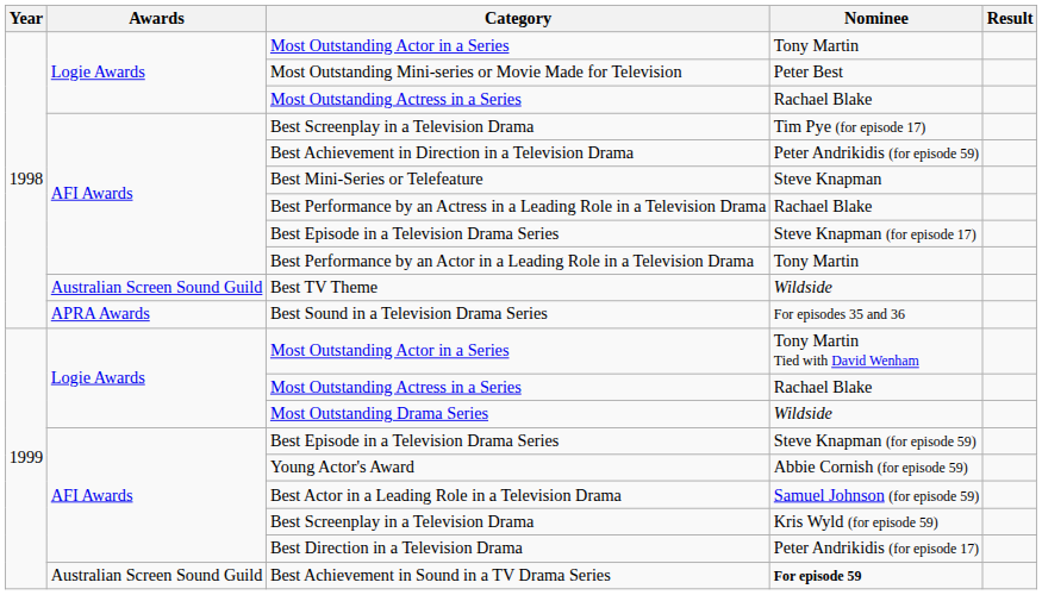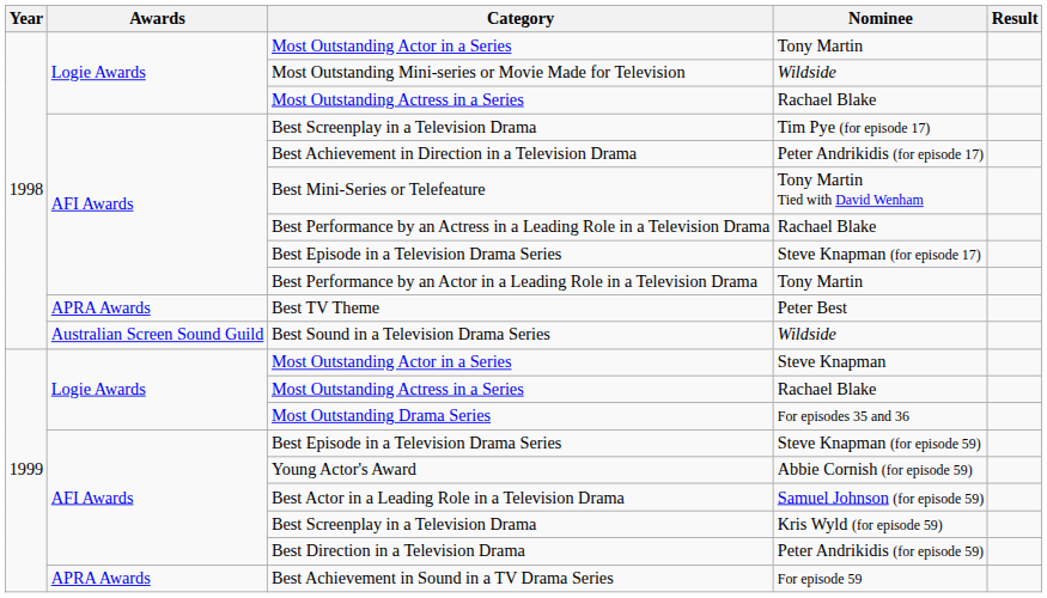Most Outstanding Mini-series or Movie Made for Television | Nominee: Peter Best -> Wildside
Best Achievement in Direction in a Television Drama | Nominee: Peter Andrikidis (for episode 59) -> Peter Andrikidis (for episode 17)
Best Mini-Series or Telefeature | Nominee: Steve Knapman -> Tony Martin Tied with David Wenham
Best TV Theme | Awards: Australian Screen Sound Guild -> APRA Awards
Best TV Theme | Nominee: Wildside -> Peter Best
Best Sound in a Television Drama Series | Awards: APRA Awards -> Australian Screen Sound Guild
Best Sound in a Television Drama Series | Nominee: For episodes 35 and 36 -> Wildside
1999 / Most Outstanding Actor in a Series | Nominee: Tony Martin Tied with David Wenham -> Steve Knapman
Most Outstanding Drama Series | Nominee: Wildside -> For episodes 35 and 36
Best Direction in a Television Drama | Nominee: Peter Andrikidis (for episode 17) -> Peter Andrikidis (for episode 59)
Best Achievement in Sound in a TV Drama Series | Awards: Australian Screen Sound Guild -> APRA Awards
Best Achievement in Sound in a TV Drama Series | Nominee: bold -> normal
